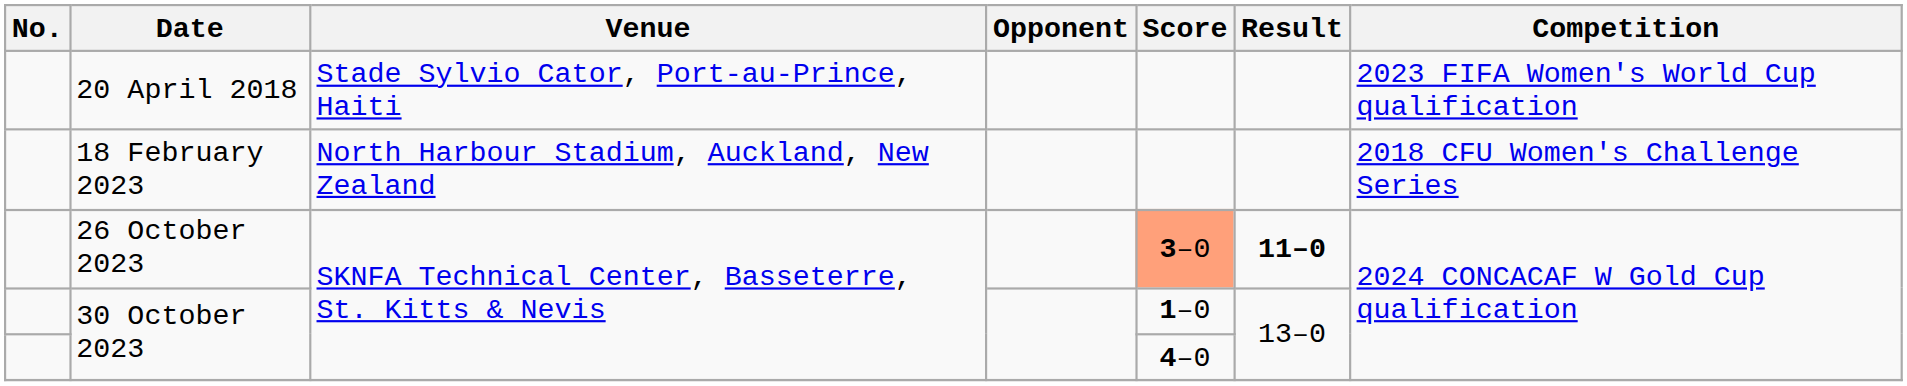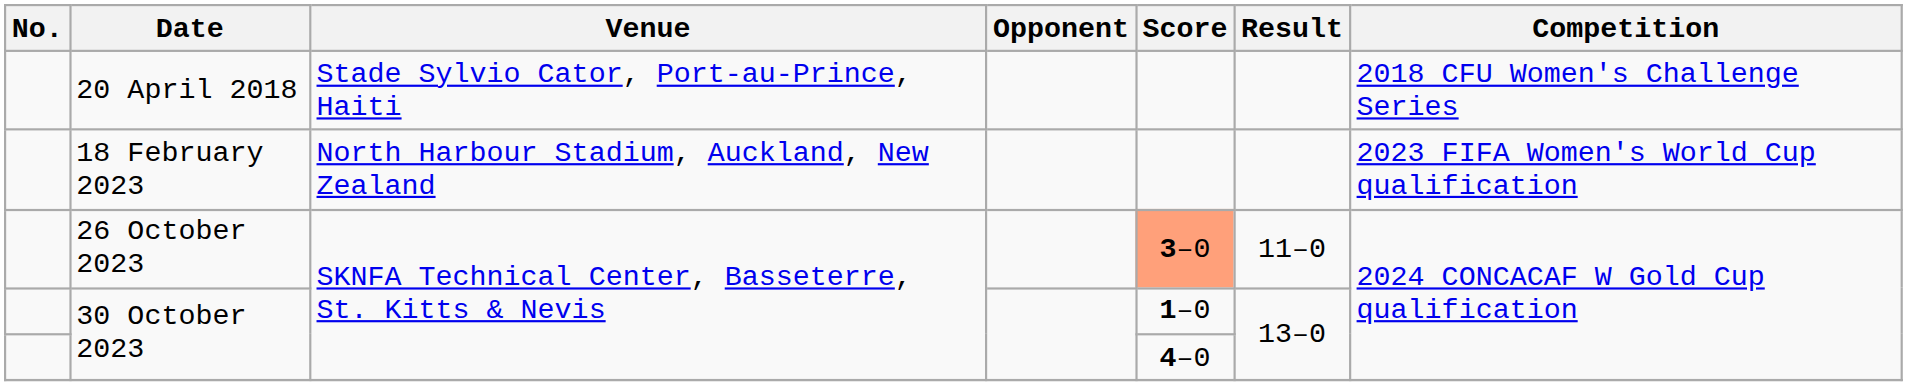20 April 2018 | Competition: 2023 FIFA Women's World Cup qualification -> 2018 CFU Women's Challenge Series
18 February 2023 | Competition: 2018 CFU Women's Challenge Series -> 2023 FIFA Women's World Cup qualification
26 October 2023 | Result: bold -> normal
